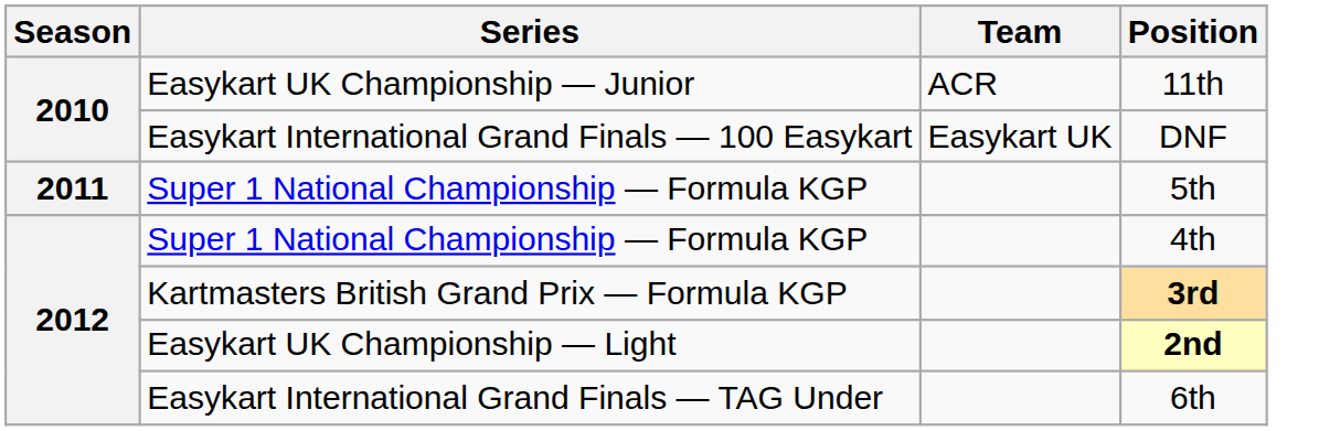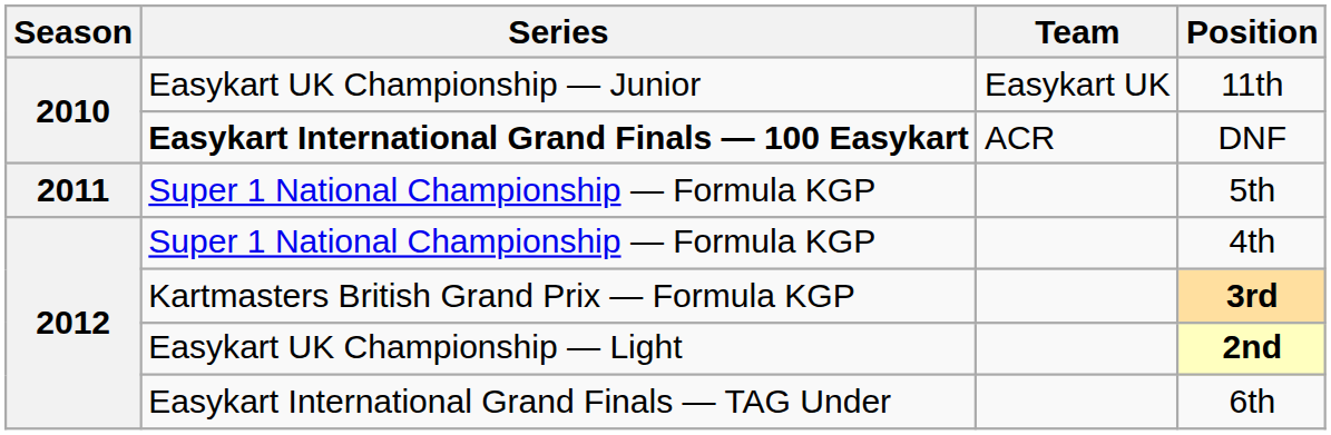11th | Team: ACR -> Easykart UK
DNF | Series: normal -> bold
DNF | Team: Easykart UK -> ACR
